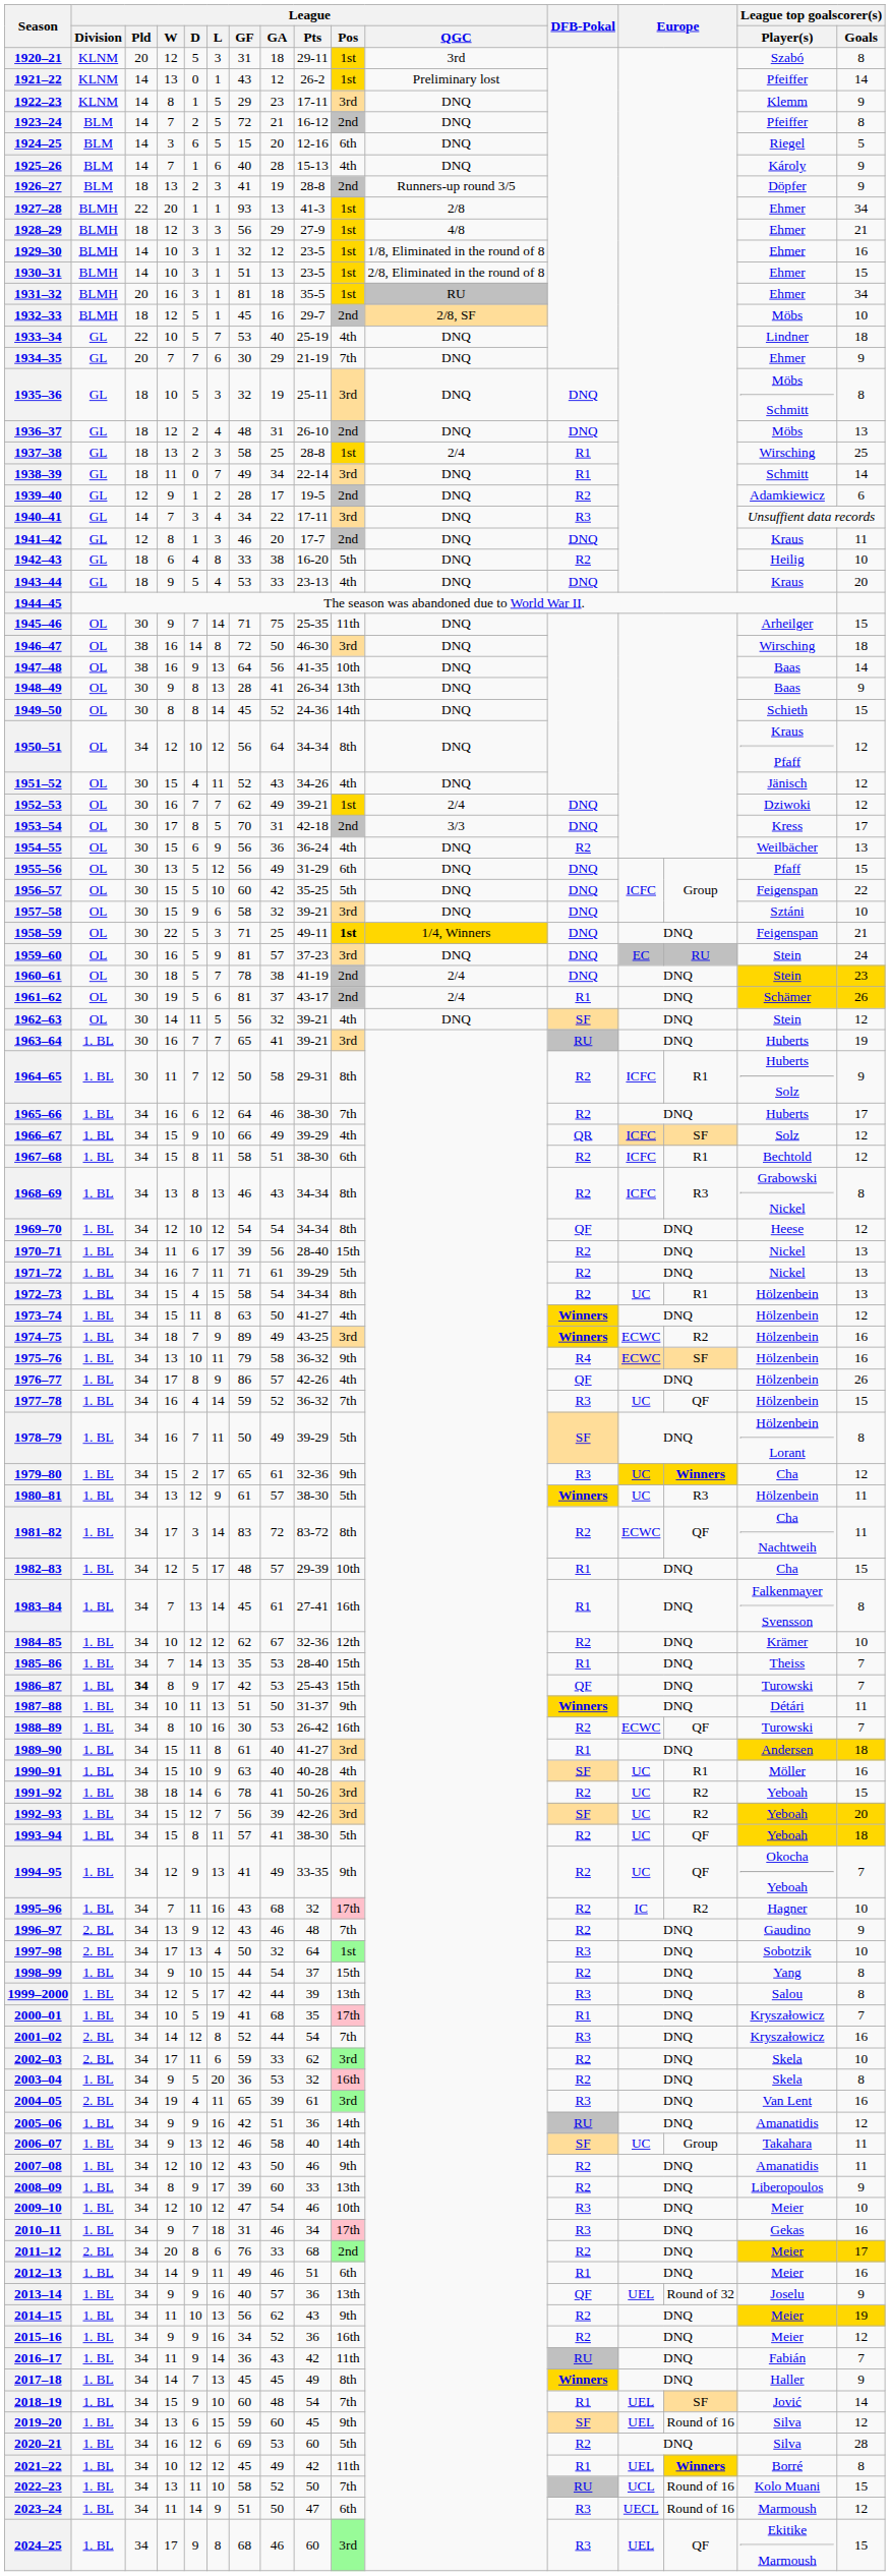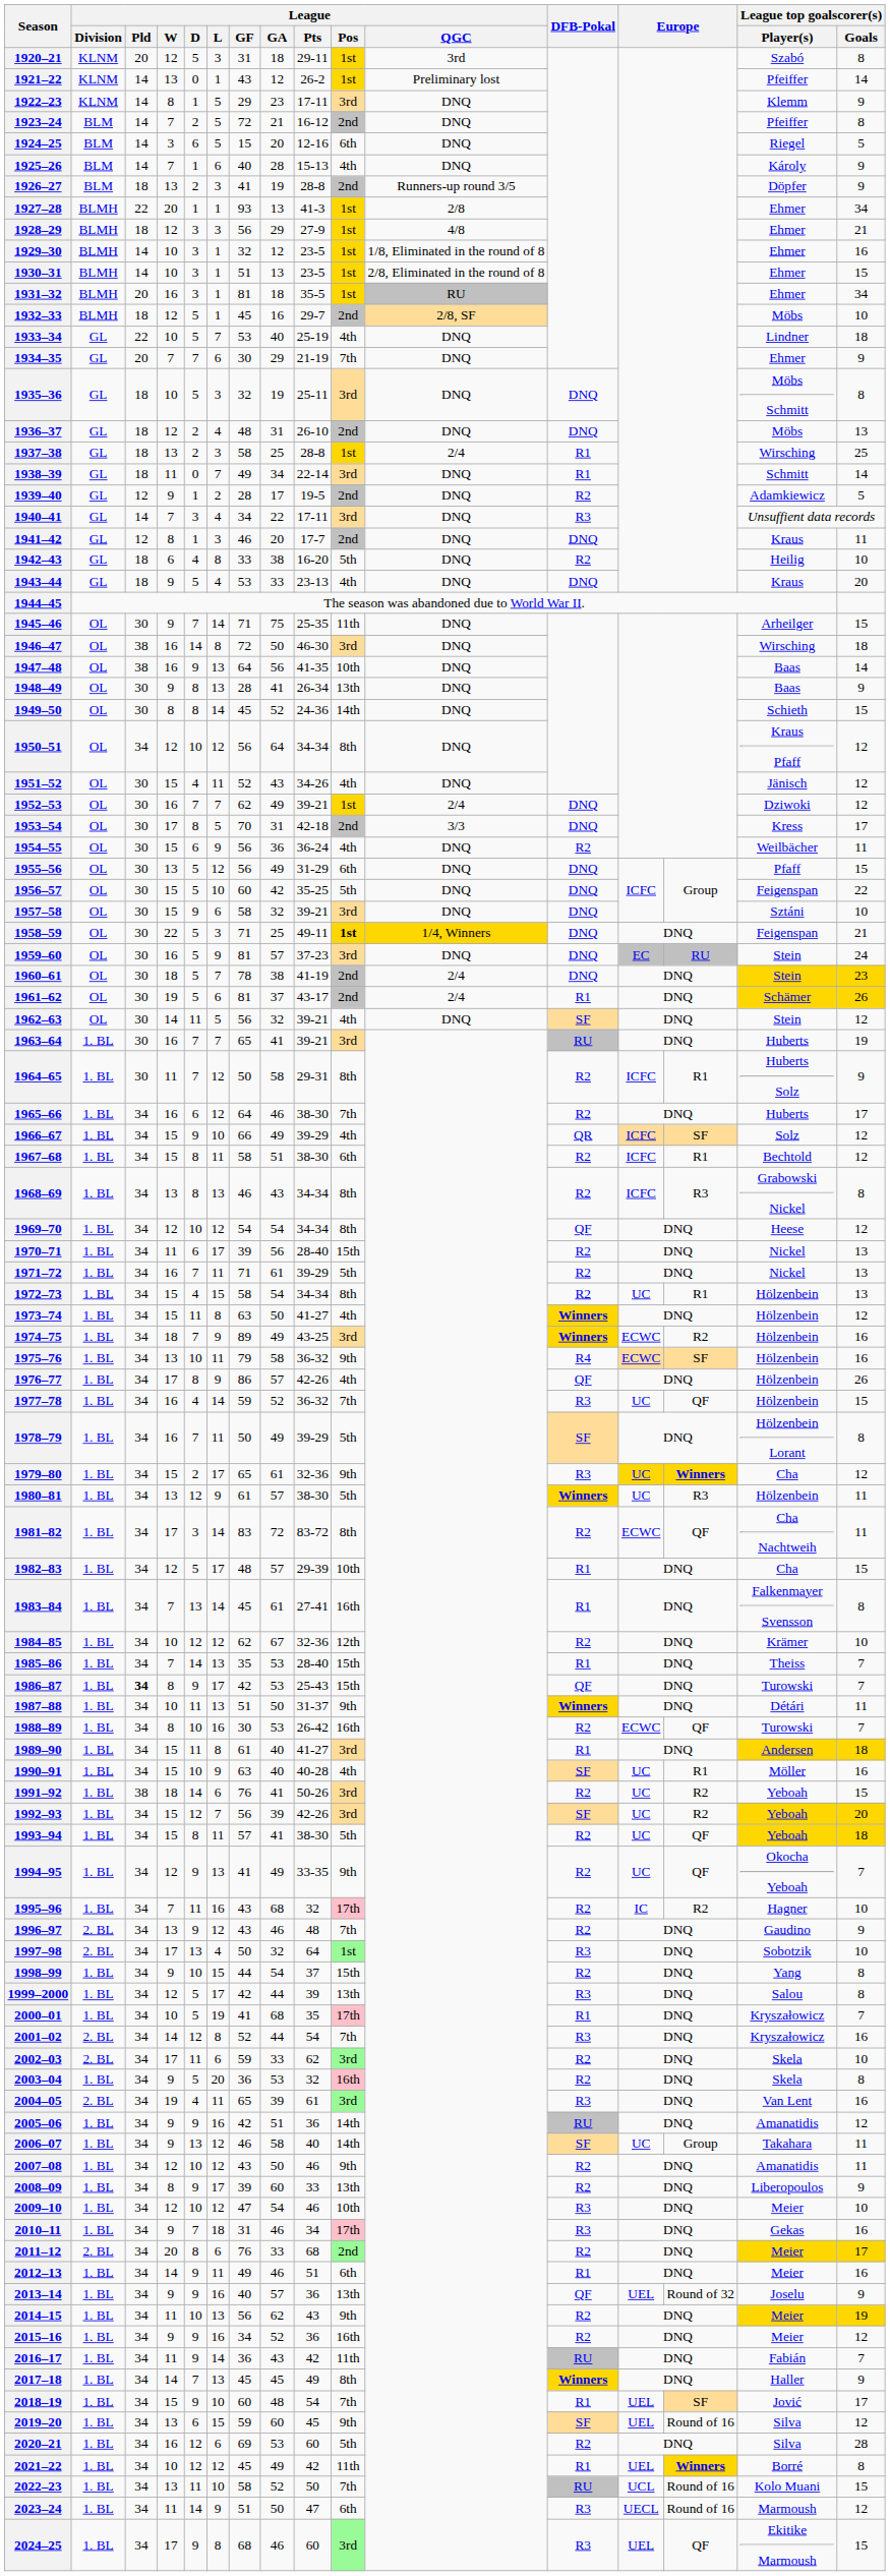1939–40 | League top goalscorer(s) / Goals: 6 -> 5
1954–55 | League top goalscorer(s) / Goals: 13 -> 11
1991–92 | League / GF: 78 -> 76
2018–19 | League top goalscorer(s) / Goals: 14 -> 17
